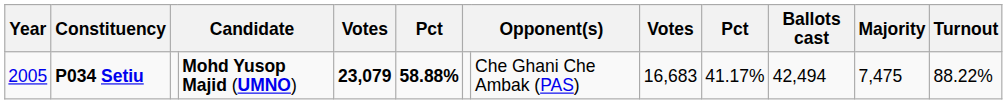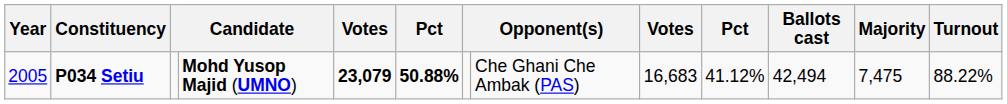P034 Setiu | column 6: 58.88% -> 50.88%
P034 Setiu | column 10: 41.17% -> 41.12%
